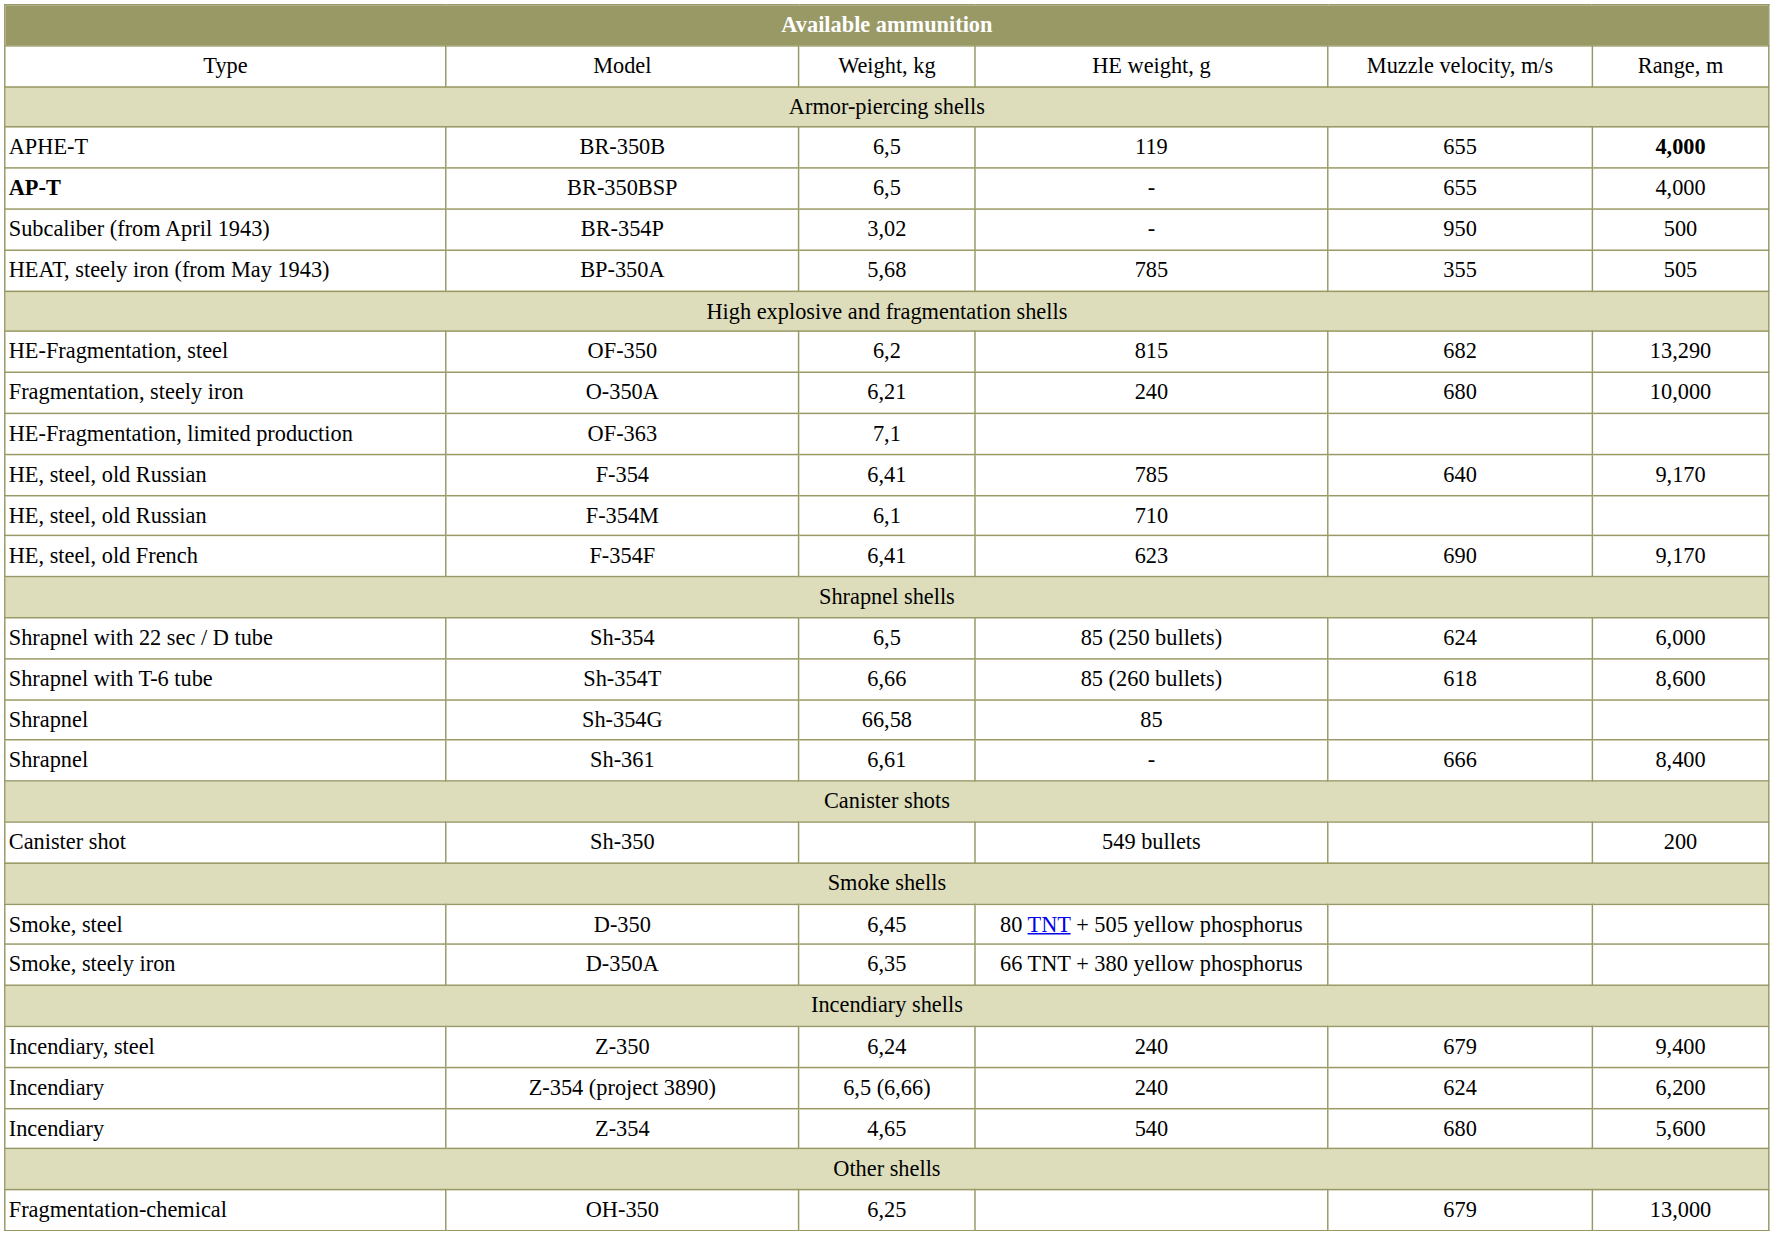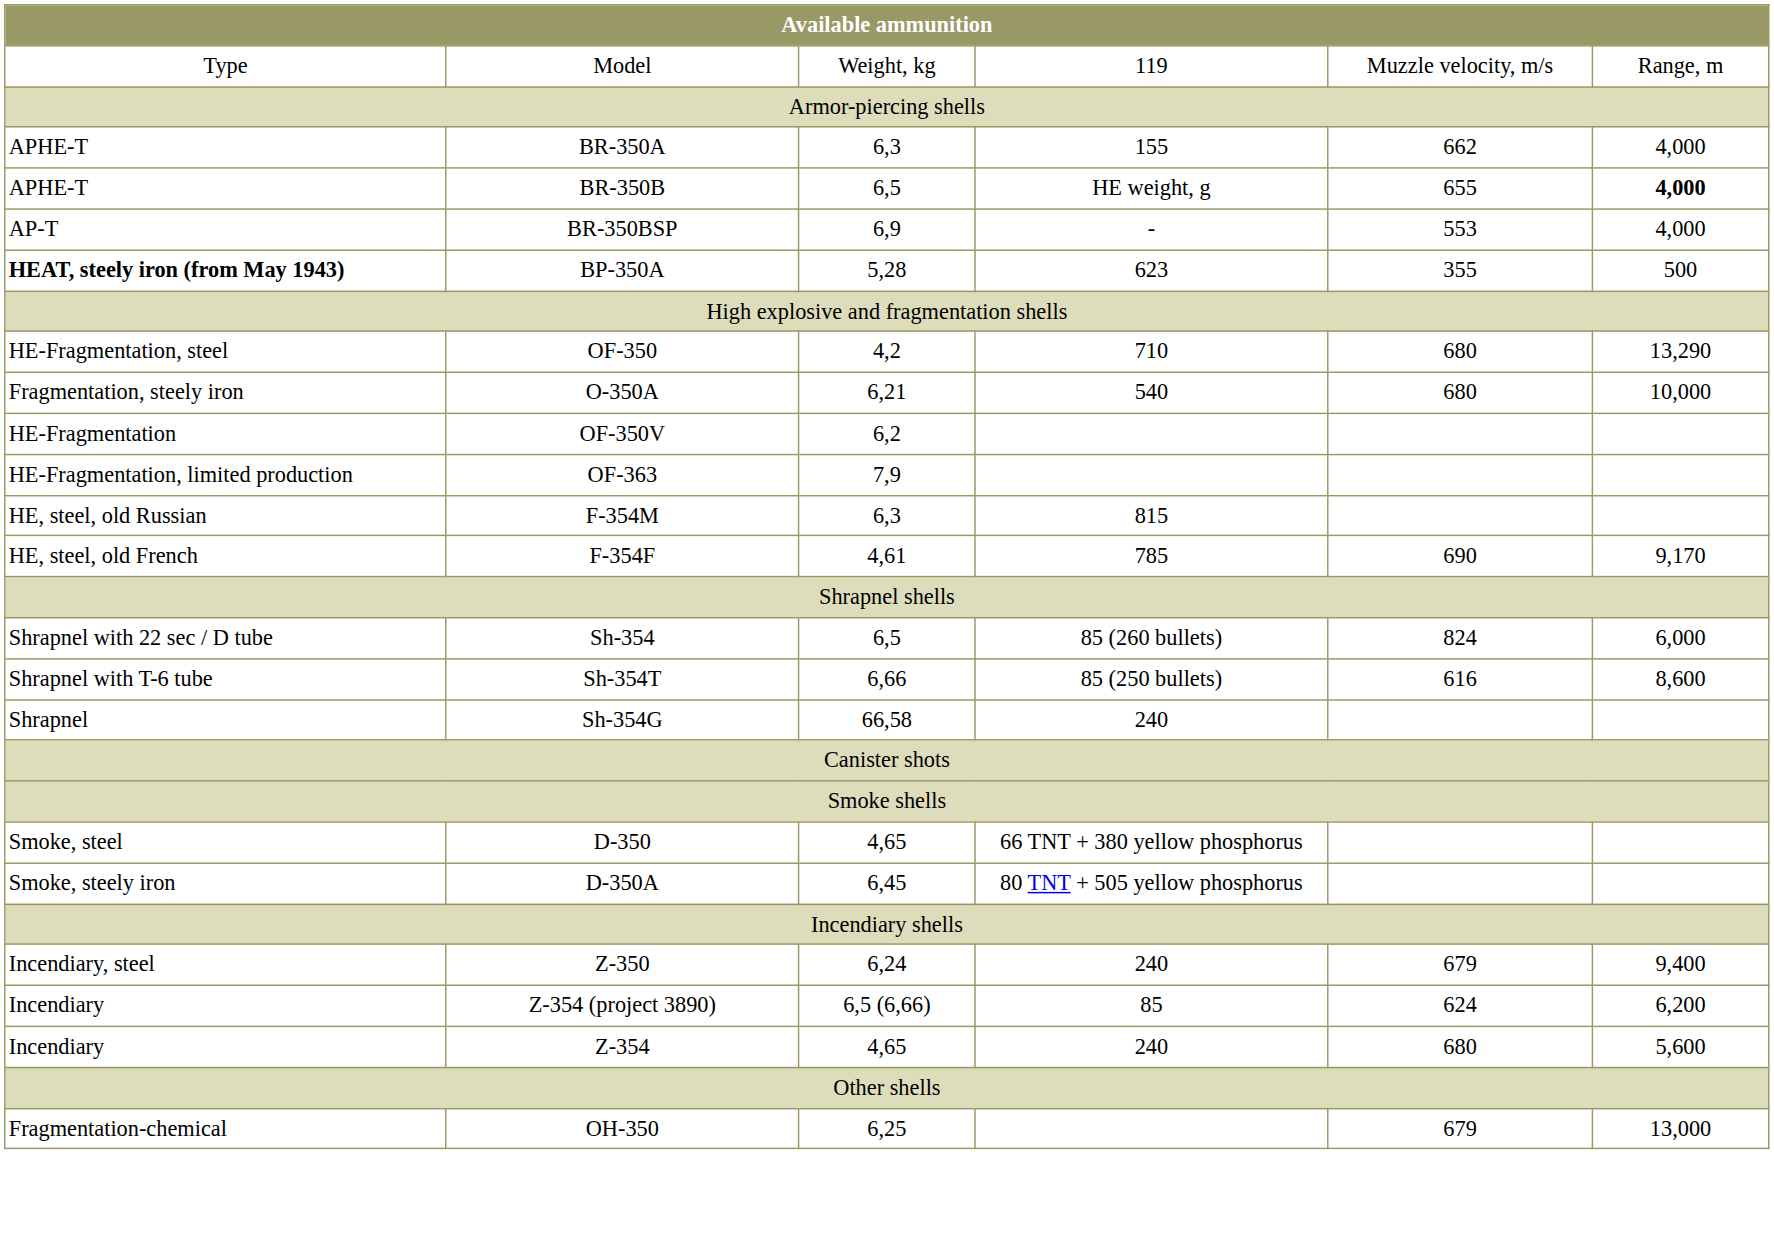Model | column 4: HE weight, g -> 119
+ row: APHE-T | BR-350A | 6,3 | 155 | 662 | 4,000
BR-350B | column 4: 119 -> HE weight, g
BR-350BSP | column 1: bold -> normal
BR-350BSP | column 3: 6,5 -> 6,9
BR-350BSP | column 5: 655 -> 553
- row: Subcaliber (from April 1943) | BR-354P | 3,02 | - | 950 | 500
BP-350A | column 1: normal -> bold
BP-350A | column 3: 5,68 -> 5,28
BP-350A | column 4: 785 -> 623
BP-350A | column 6: 505 -> 500
OF-350 | column 3: 6,2 -> 4,2
OF-350 | column 4: 815 -> 710
OF-350 | column 5: 682 -> 680
O-350A | column 4: 240 -> 540
+ row: HE-Fragmentation | OF-350V | 6,2
OF-363 | column 3: 7,1 -> 7,9
- row: HE, steel, old Russian | F-354 | 6,41 | 785 | 640 | 9,170
F-354M | column 3: 6,1 -> 6,3
F-354M | column 4: 710 -> 815
F-354F | column 3: 6,41 -> 4,61
F-354F | column 4: 623 -> 785
Sh-354 | column 4: 85 (250 bullets) -> 85 (260 bullets)
Sh-354 | column 5: 624 -> 824
Sh-354T | column 4: 85 (260 bullets) -> 85 (250 bullets)
Sh-354T | column 5: 618 -> 616
Sh-354G | column 4: 85 -> 240
- row: Shrapnel | Sh-361 | 6,61 | - | 666 | 8,400
- row: Canister shot | Sh-350 | 549 bullets | 200
D-350 | column 3: 6,45 -> 4,65
D-350 | column 4: 80 TNT + 505 yellow phosphorus -> 66 TNT + 380 yellow phosphorus
D-350A | column 3: 6,35 -> 6,45
D-350A | column 4: 66 TNT + 380 yellow phosphorus -> 80 TNT + 505 yellow phosphorus
Z-354 (project 3890) | column 4: 240 -> 85
Z-354 | column 4: 540 -> 240
